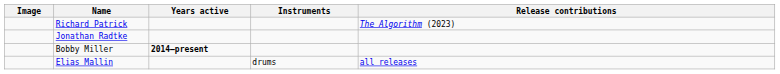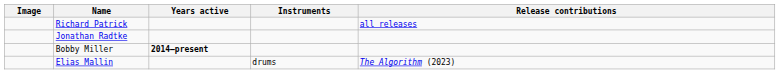Richard Patrick | Release contributions: The Algorithm (2023) -> all releases
Elias Mallin | Release contributions: all releases -> The Algorithm (2023)
